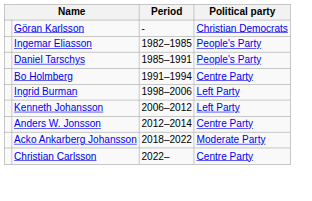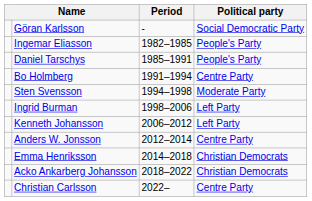Göran Karlsson | Political party: Christian Democrats -> Social Democratic Party
+ row: Sten Svensson | 1994–1998 | Moderate Party
+ row: Emma Henriksson | 2014–2018 | Christian Democrats
Acko Ankarberg Johansson | Political party: Moderate Party -> Christian Democrats
